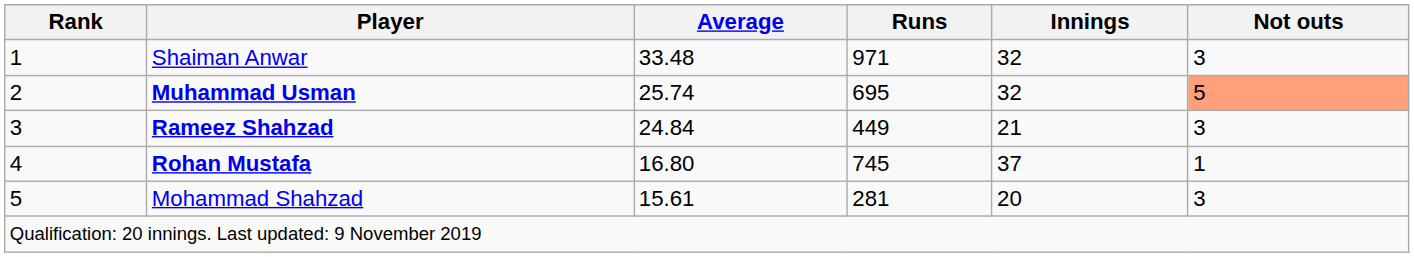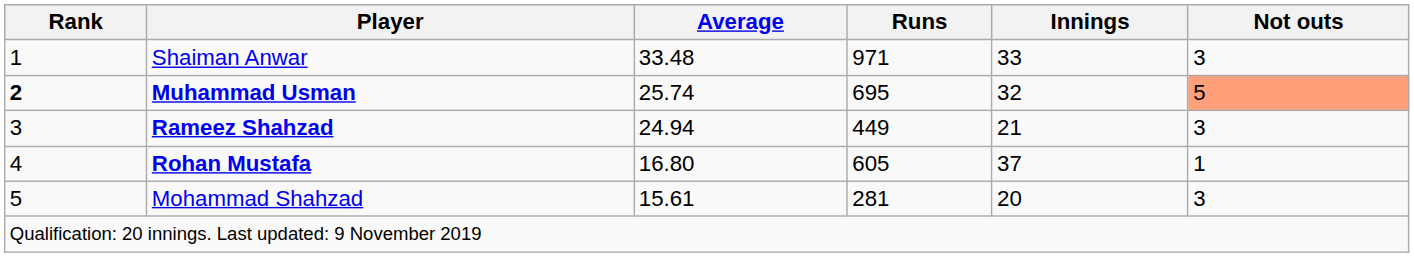Shaiman Anwar | Innings: 32 -> 33
Muhammad Usman | Rank: normal -> bold
Rameez Shahzad | Average: 24.84 -> 24.94
Rohan Mustafa | Runs: 745 -> 605
